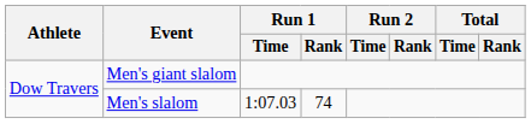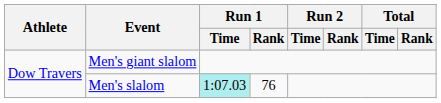Men's slalom | Run 1 / Time: no background -> paleturquoise background
Men's slalom | Run 1 / Rank: 74 -> 76
